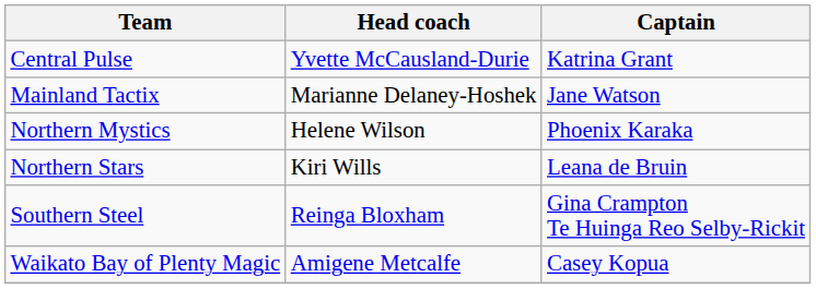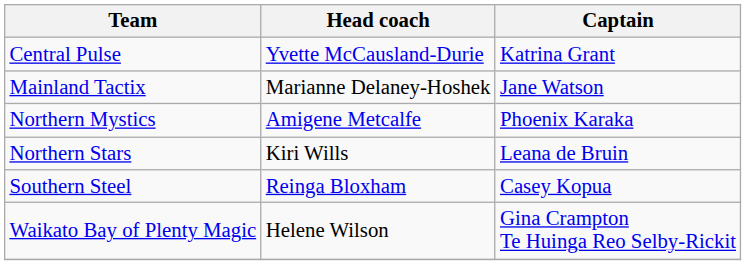Northern Mystics | Head coach: Helene Wilson -> Amigene Metcalfe
Southern Steel | Captain: Gina Crampton Te Huinga Reo Selby-Rickit -> Casey Kopua
Waikato Bay of Plenty Magic | Head coach: Amigene Metcalfe -> Helene Wilson
Waikato Bay of Plenty Magic | Captain: Casey Kopua -> Gina Crampton Te Huinga Reo Selby-Rickit
